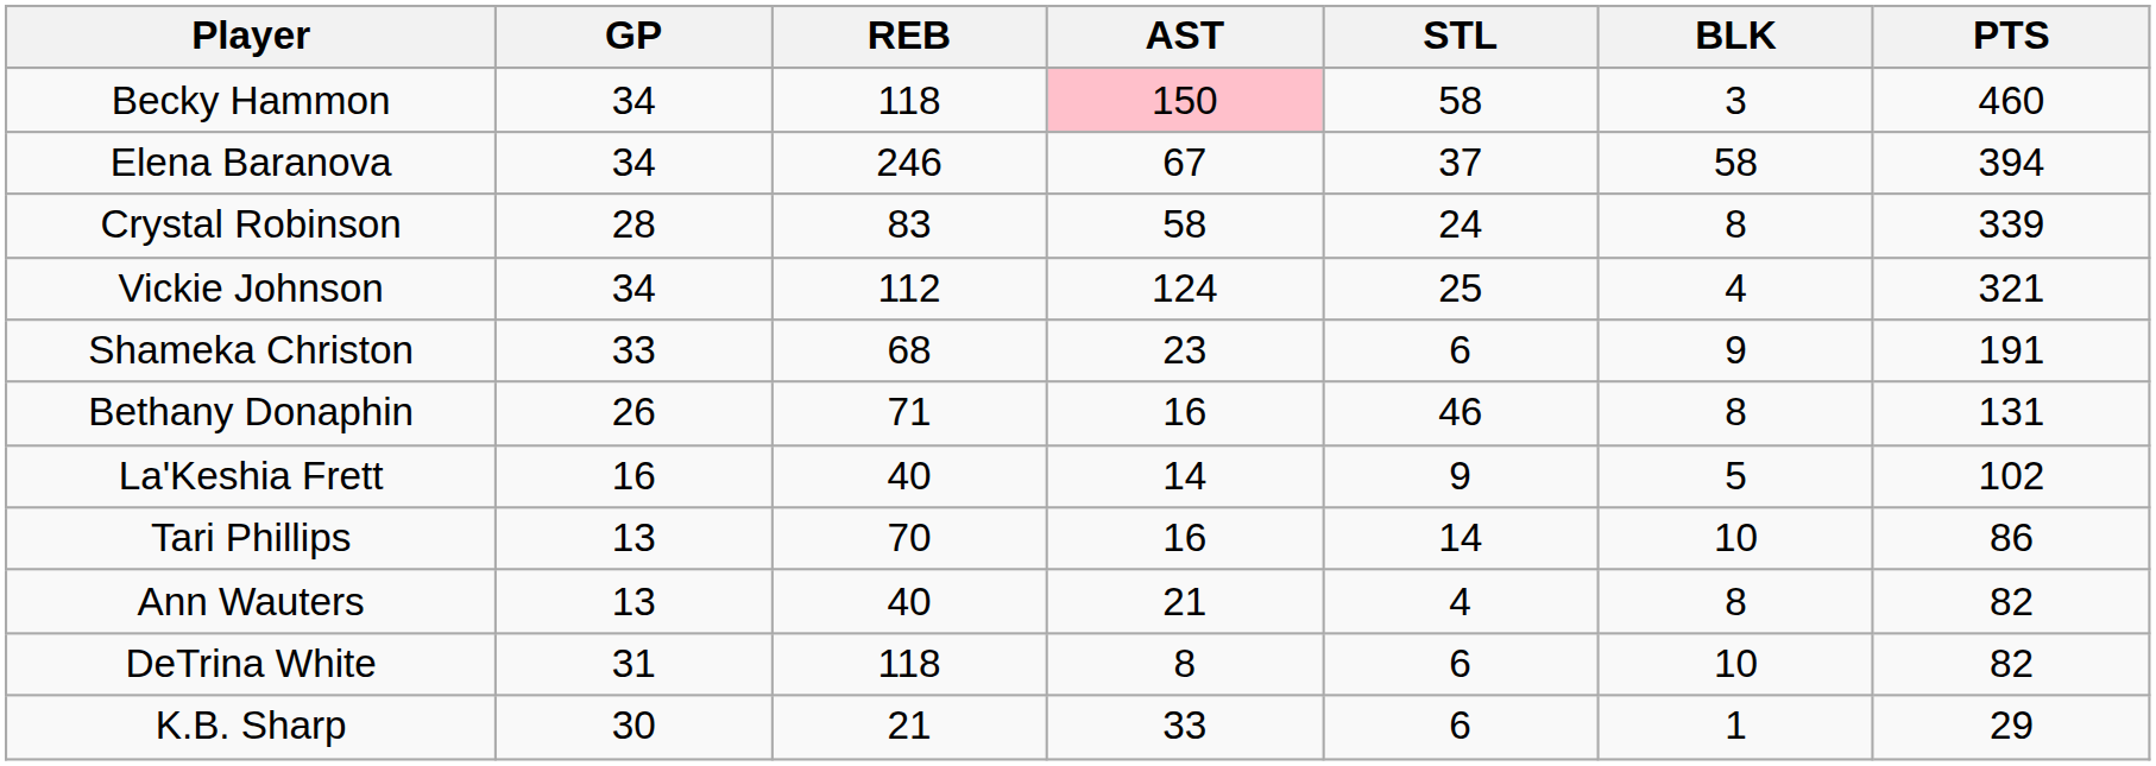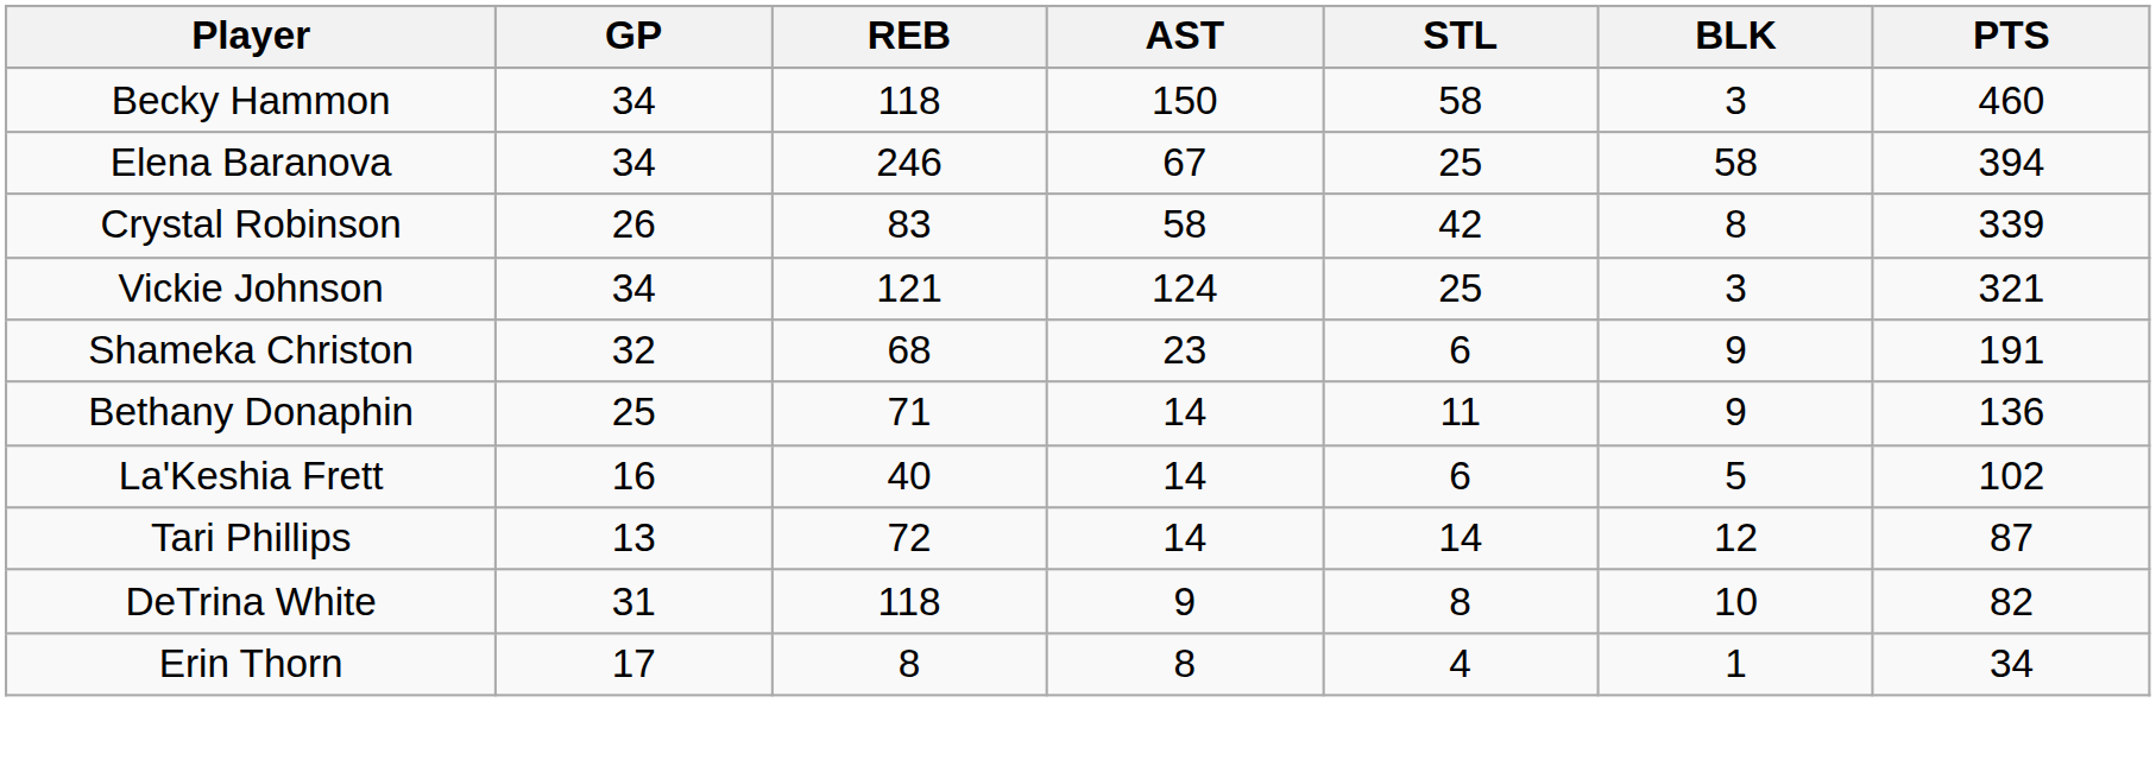Becky Hammon | AST: pink background -> no background
Elena Baranova | STL: 37 -> 25
Crystal Robinson | GP: 28 -> 26
Crystal Robinson | STL: 24 -> 42
Vickie Johnson | REB: 112 -> 121
Vickie Johnson | BLK: 4 -> 3
Shameka Christon | GP: 33 -> 32
Bethany Donaphin | GP: 26 -> 25
Bethany Donaphin | AST: 16 -> 14
Bethany Donaphin | STL: 46 -> 11
Bethany Donaphin | BLK: 8 -> 9
Bethany Donaphin | PTS: 131 -> 136
La'Keshia Frett | STL: 9 -> 6
Tari Phillips | REB: 70 -> 72
Tari Phillips | AST: 16 -> 14
Tari Phillips | BLK: 10 -> 12
Tari Phillips | PTS: 86 -> 87
- row: Ann Wauters | 13 | 40 | 21 | 4 | 8 | 82
DeTrina White | AST: 8 -> 9
DeTrina White | STL: 6 -> 8
+ row: Erin Thorn | 17 | 8 | 8 | 4 | 1 | 34
- row: K.B. Sharp | 30 | 21 | 33 | 6 | 1 | 29
